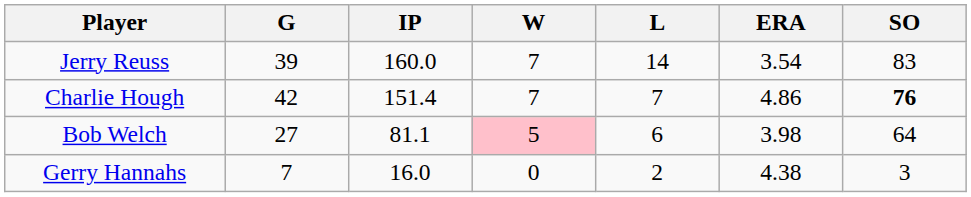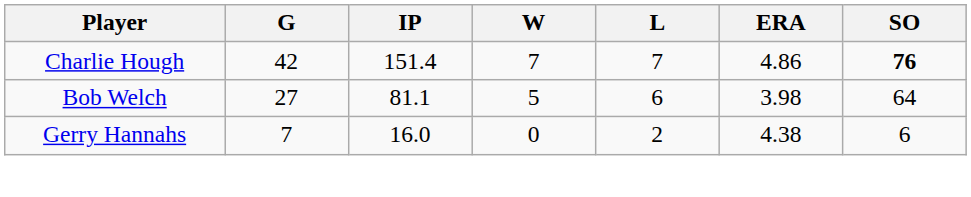- row: Jerry Reuss | 39 | 160.0 | 7 | 14 | 3.54 | 83
Bob Welch | W: pink background -> no background
Gerry Hannahs | SO: 3 -> 6
